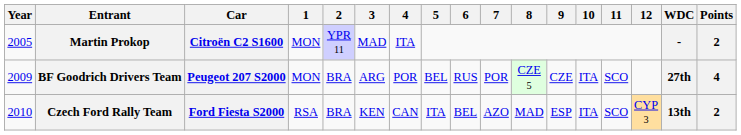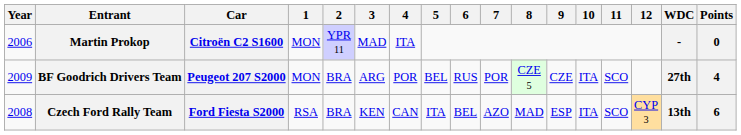Martin Prokop | Year: 2005 -> 2006
Martin Prokop | Points: 2 -> 0
Czech Ford Rally Team | Year: 2010 -> 2008
Czech Ford Rally Team | Points: 2 -> 6
